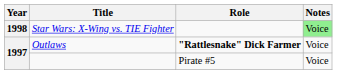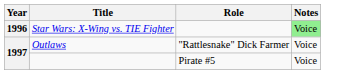Star Wars: X-Wing vs. TIE Fighter | Year: 1998 -> 1996
Outlaws | Role: bold -> normal
